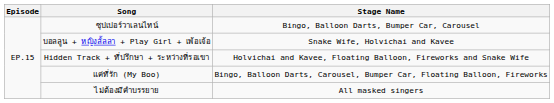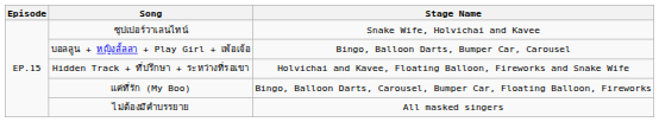ซุปเปอร์วาเลนไทน์ | Stage Name: Bingo, Balloon Darts, Bumper Car, Carousel -> Snake Wife, Holvichai and Kavee
บอลลูน + หญิงลั้ลลา + Play Girl + เพ้อเจ้อ | Stage Name: Snake Wife, Holvichai and Kavee -> Bingo, Balloon Darts, Bumper Car, Carousel
